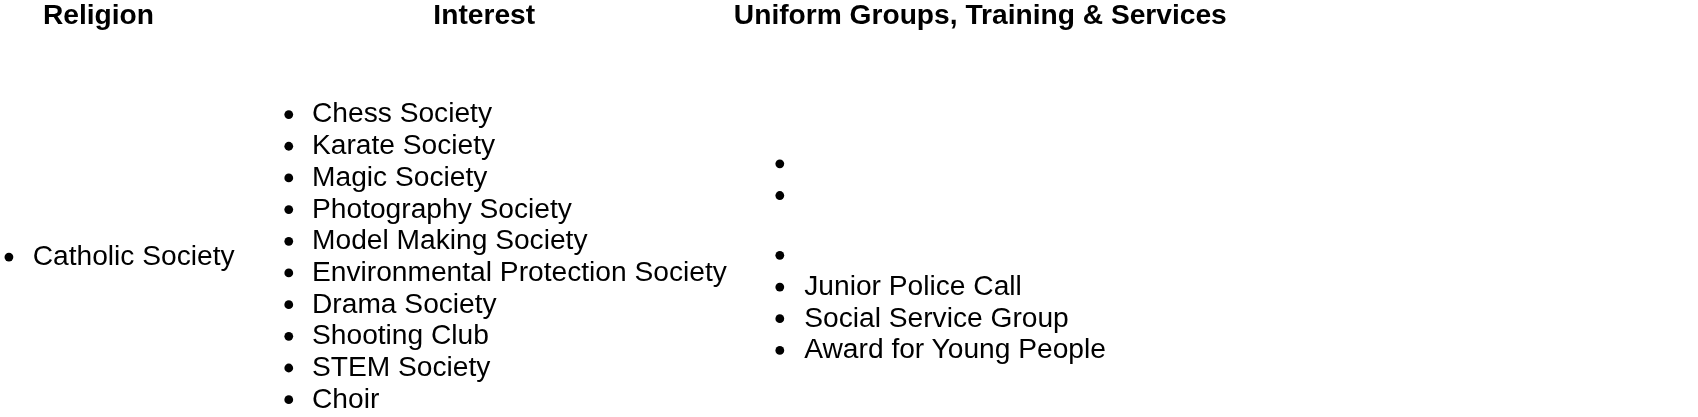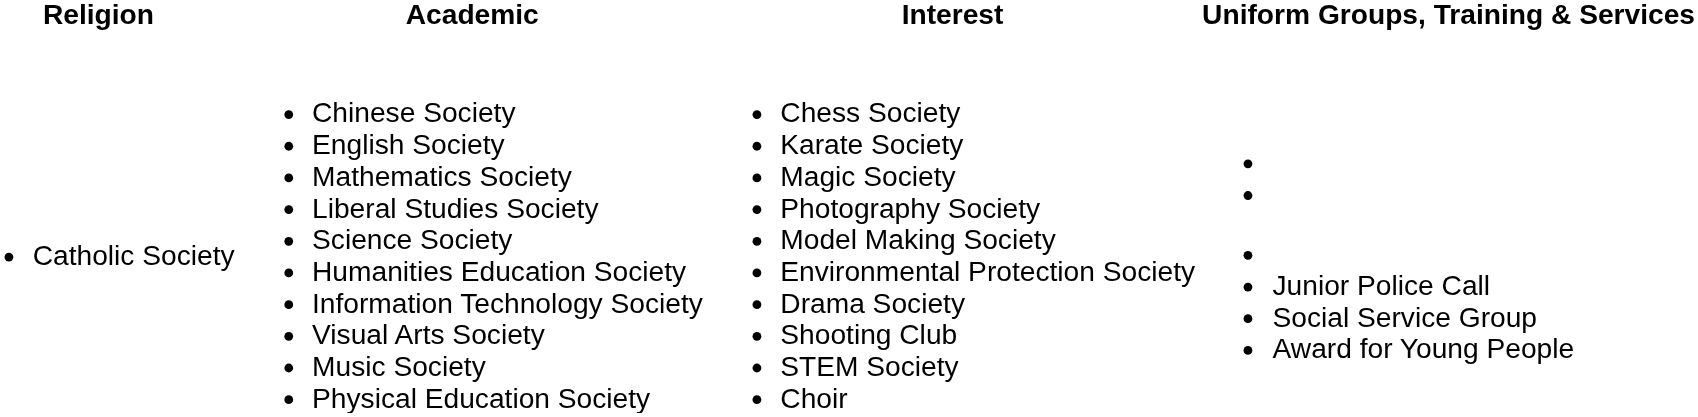+ column: Academic | Chinese Society English Society Mathematics Society Liberal Studies Society Science Society Humanities Education Society Information Technology Society Visual Arts Society Music Society Physical Education Society
